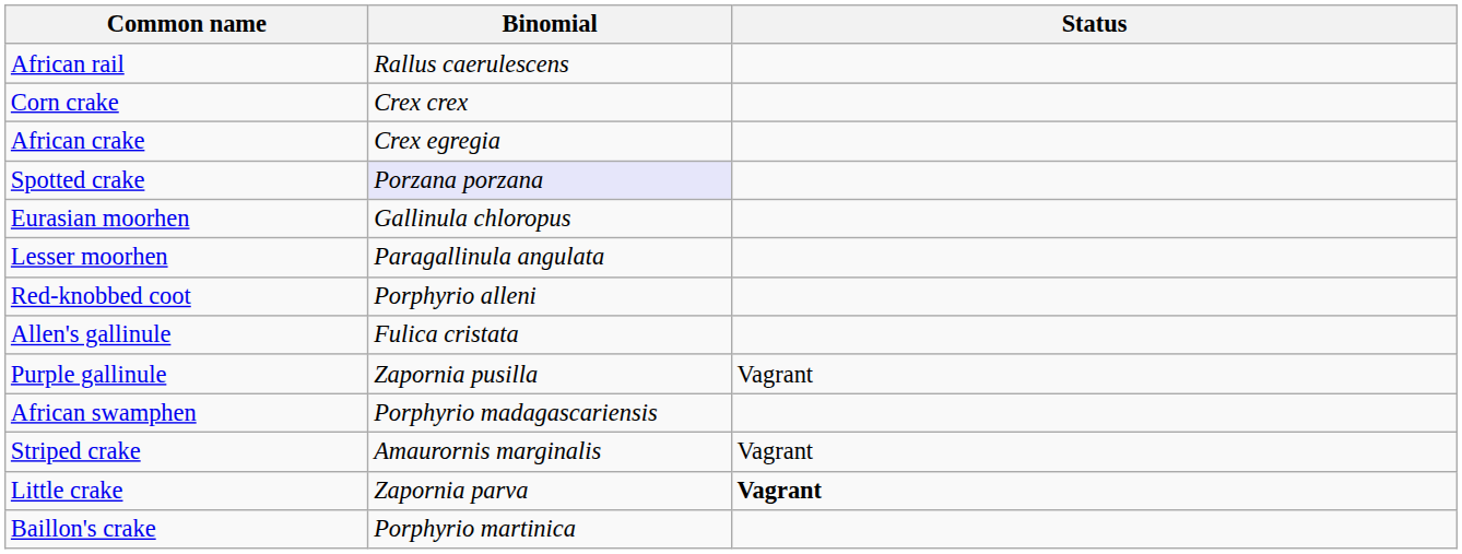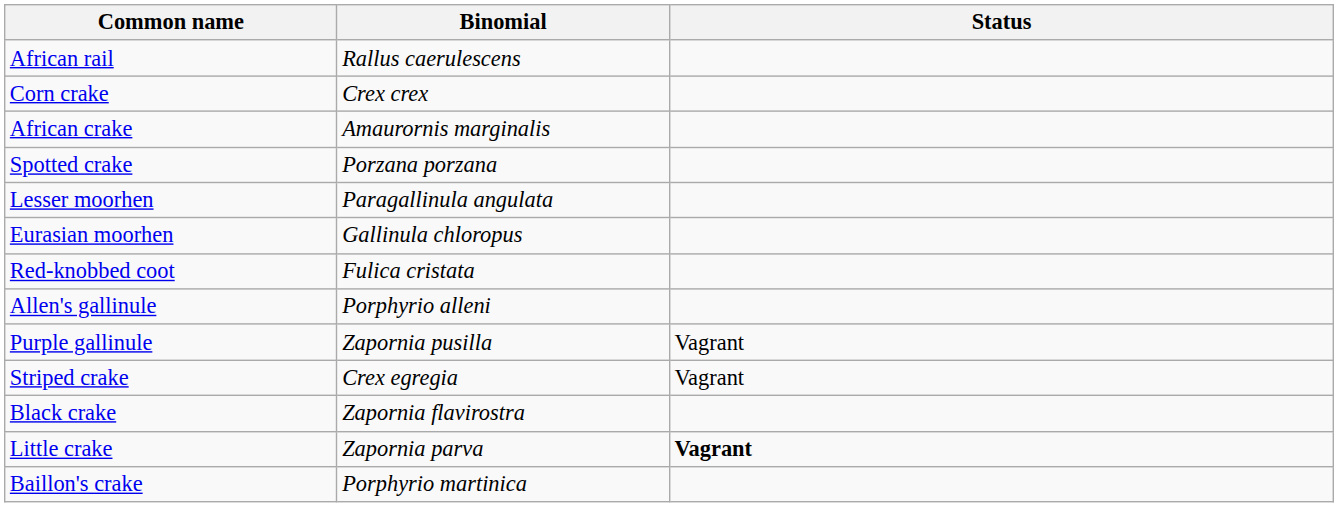African crake | Binomial: Crex egregia -> Amaurornis marginalis
Spotted crake | Binomial: lavender background -> no background
rows swapped: Lesser moorhen <-> Eurasian moorhen
Red-knobbed coot | Binomial: Porphyrio alleni -> Fulica cristata
Allen's gallinule | Binomial: Fulica cristata -> Porphyrio alleni
- row: African swamphen | Porphyrio madagascariensis
Striped crake | Binomial: Amaurornis marginalis -> Crex egregia
+ row: Black crake | Zapornia flavirostra
